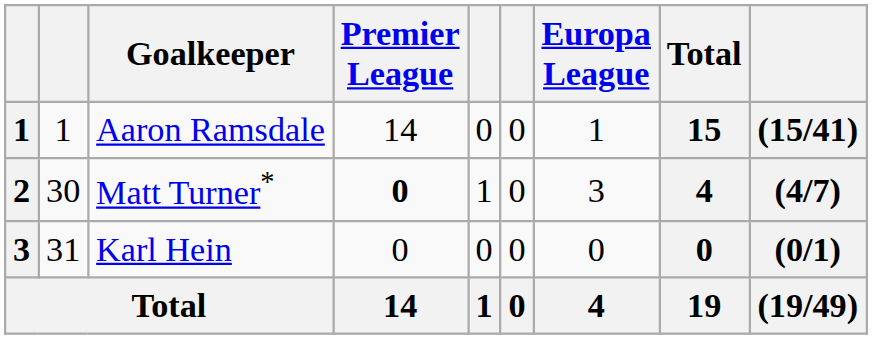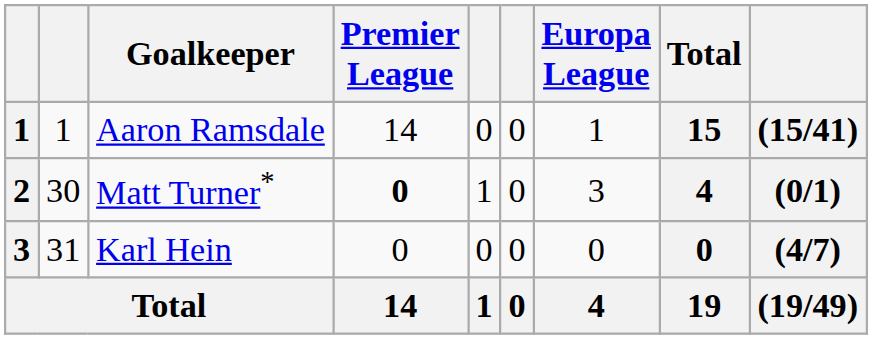Matt Turner* | column 9: (4/7) -> (0/1)
Karl Hein | column 9: (0/1) -> (4/7)
